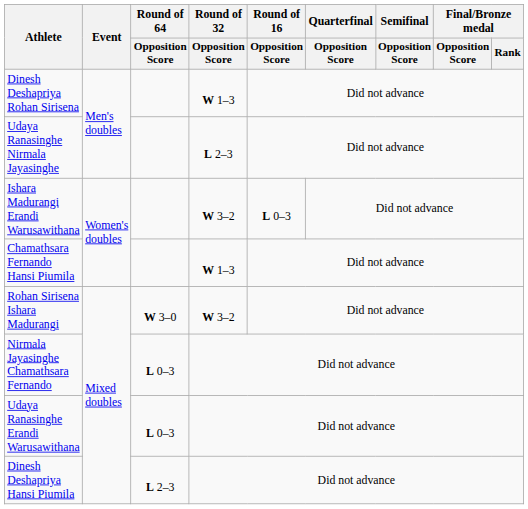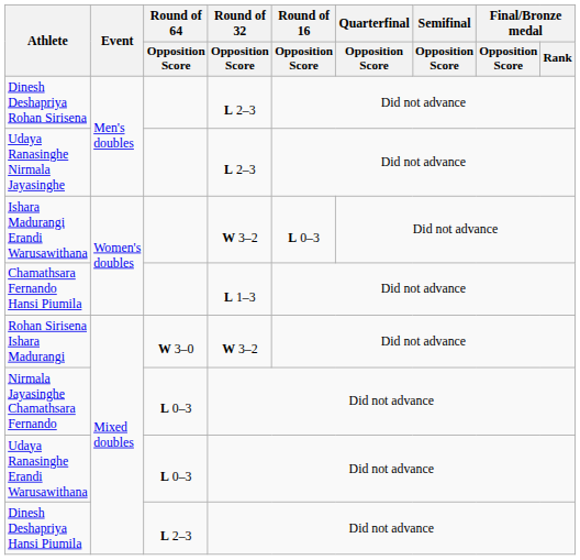Dinesh Deshapriya Rohan Sirisena | Round of 32 / Opposition Score: W 1–3 -> L 2–3
Chamathsara Fernando Hansi Piumila | Round of 32 / Opposition Score: W 1–3 -> L 1–3
